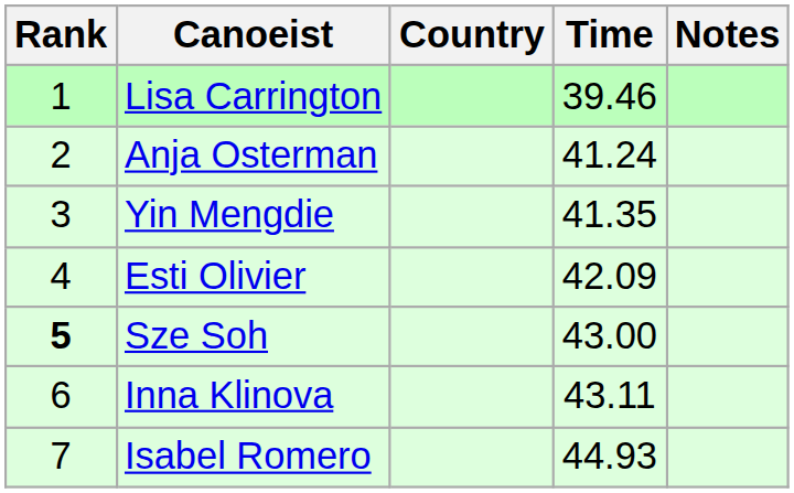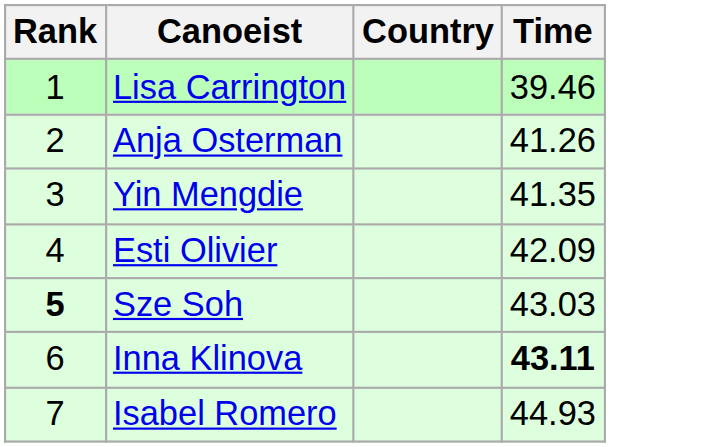- column: Notes
Anja Osterman | Time: 41.24 -> 41.26
Sze Soh | Time: 43.00 -> 43.03
Inna Klinova | Time: normal -> bold
